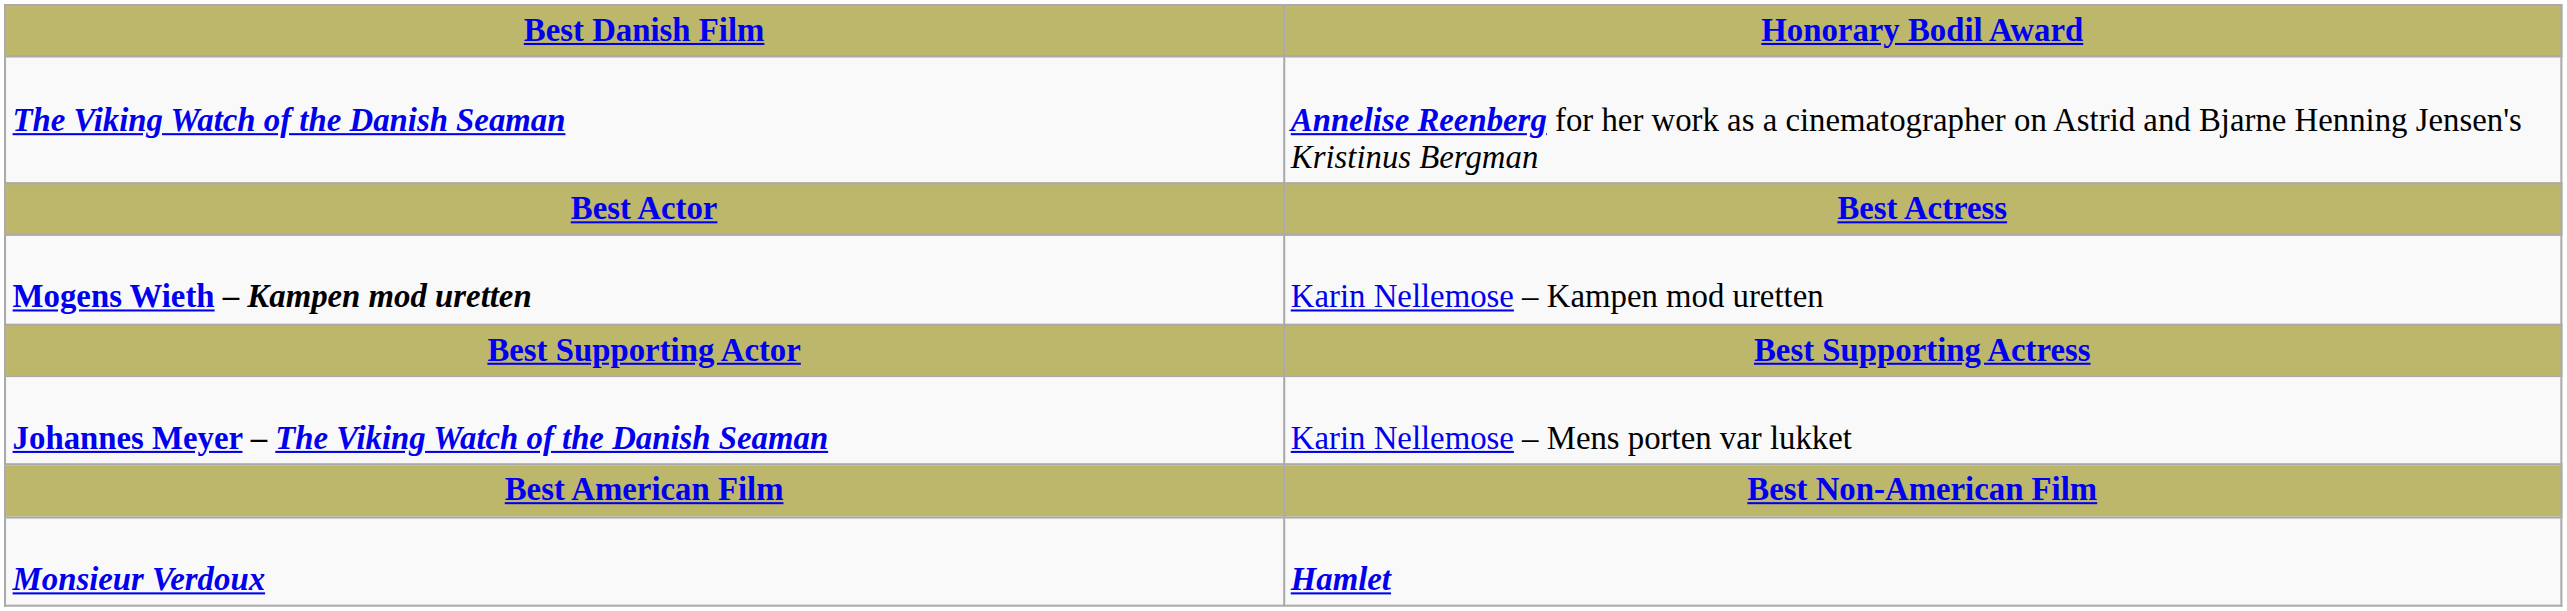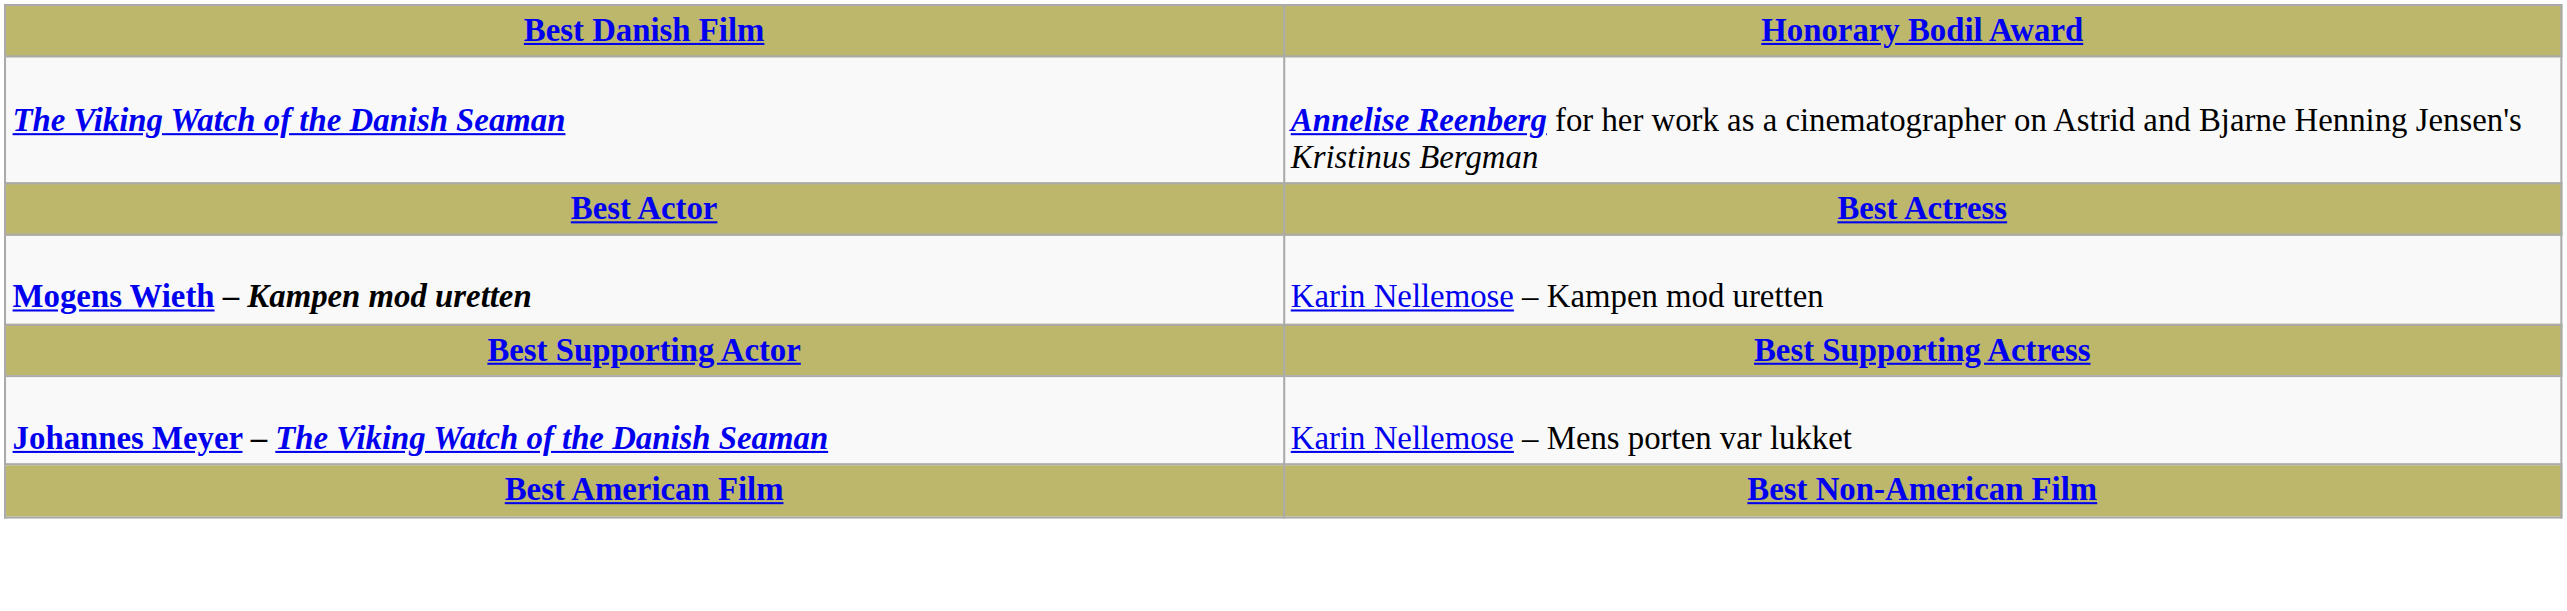- row: Monsieur Verdoux | Hamlet
